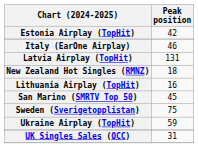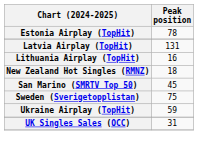Estonia Airplay (TopHit) | Peak position: 42 -> 78
- row: Italy (EarOne Airplay) | 46
rows swapped: Lithuania Airplay (TopHit) <-> New Zealand Hot Singles (RMNZ)
